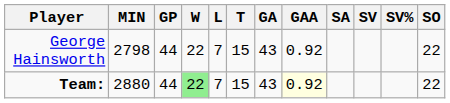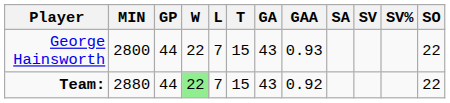George Hainsworth | MIN: 2798 -> 2800
George Hainsworth | GAA: 0.92 -> 0.93
Team: | GAA: lightyellow background -> no background
